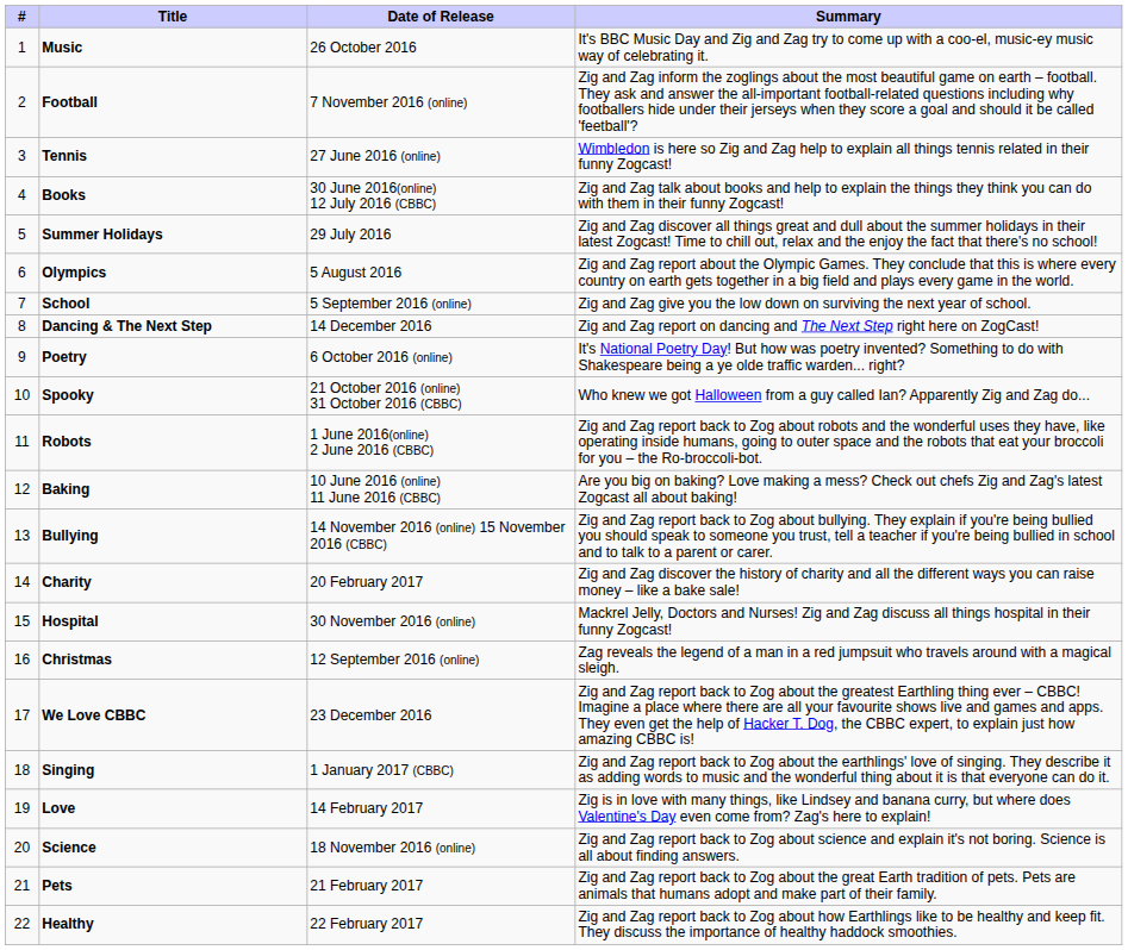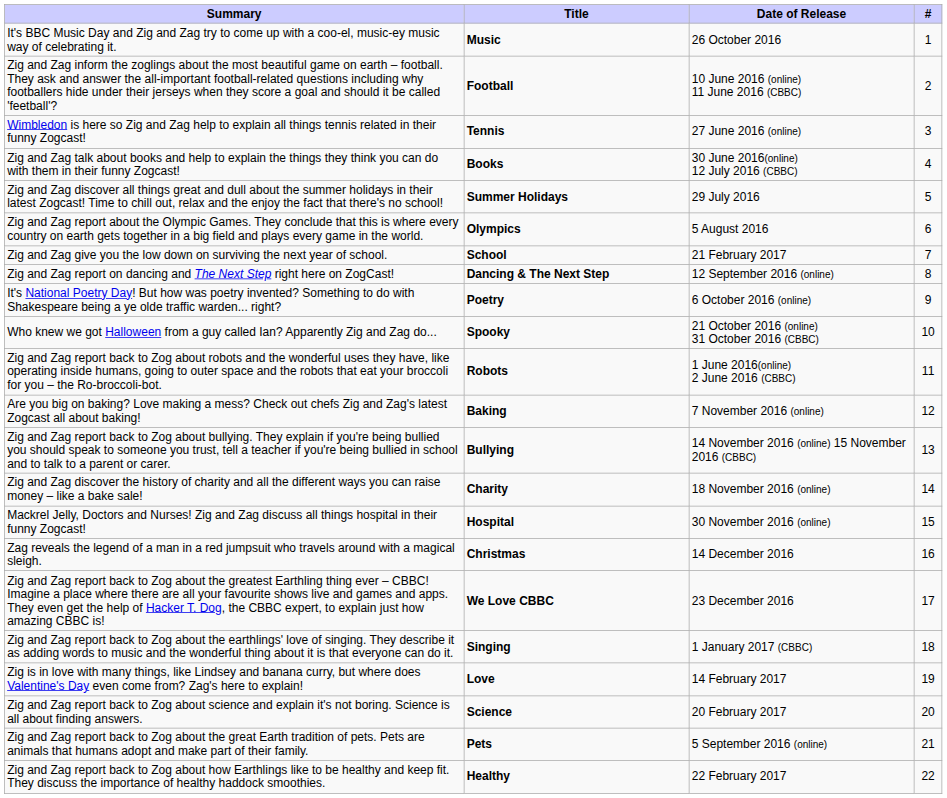columns swapped: # <-> Summary
Football | Date of Release: 7 November 2016 (online) -> 10 June 2016 (online) 11 June 2016 (CBBC)
School | Date of Release: 5 September 2016 (online) -> 21 February 2017
Dancing & The Next Step | Date of Release: 14 December 2016 -> 12 September 2016 (online)
Baking | Date of Release: 10 June 2016 (online) 11 June 2016 (CBBC) -> 7 November 2016 (online)
Charity | Date of Release: 20 February 2017 -> 18 November 2016 (online)
Christmas | Date of Release: 12 September 2016 (online) -> 14 December 2016
Science | Date of Release: 18 November 2016 (online) -> 20 February 2017
Pets | Date of Release: 21 February 2017 -> 5 September 2016 (online)
